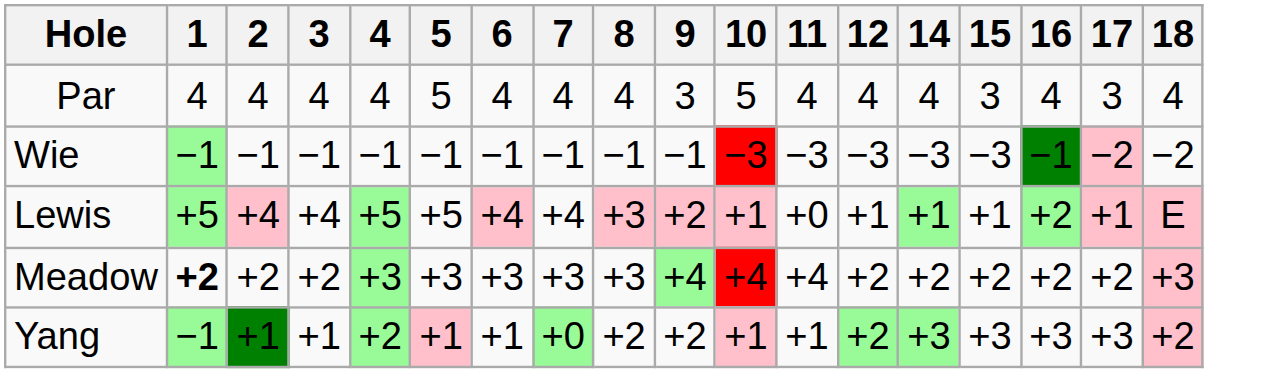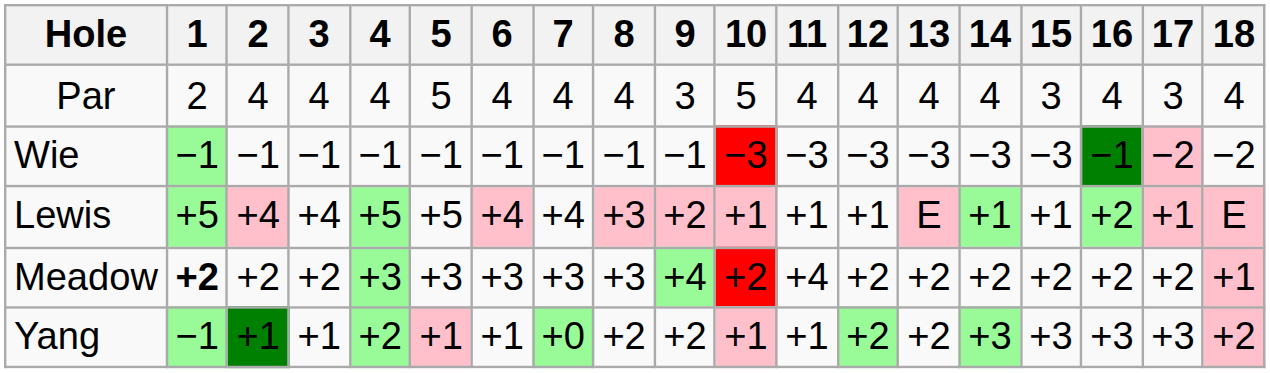+ column: 13 | 4 | −3 | E | +2 | +2
Par | 1: 4 -> 2
Lewis | 11: +0 -> +1
Meadow | 10: +4 -> +2
Meadow | 18: +3 -> +1
